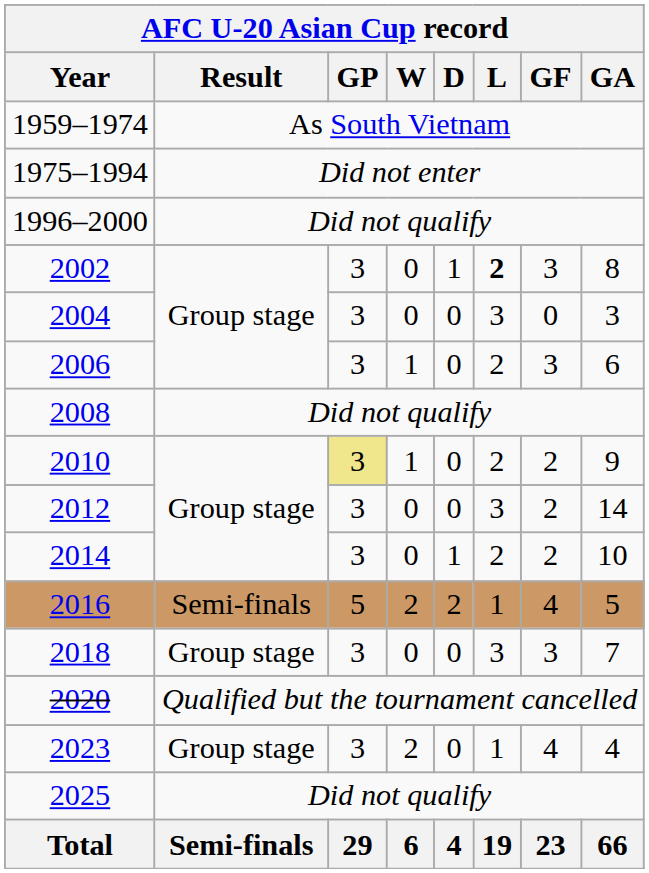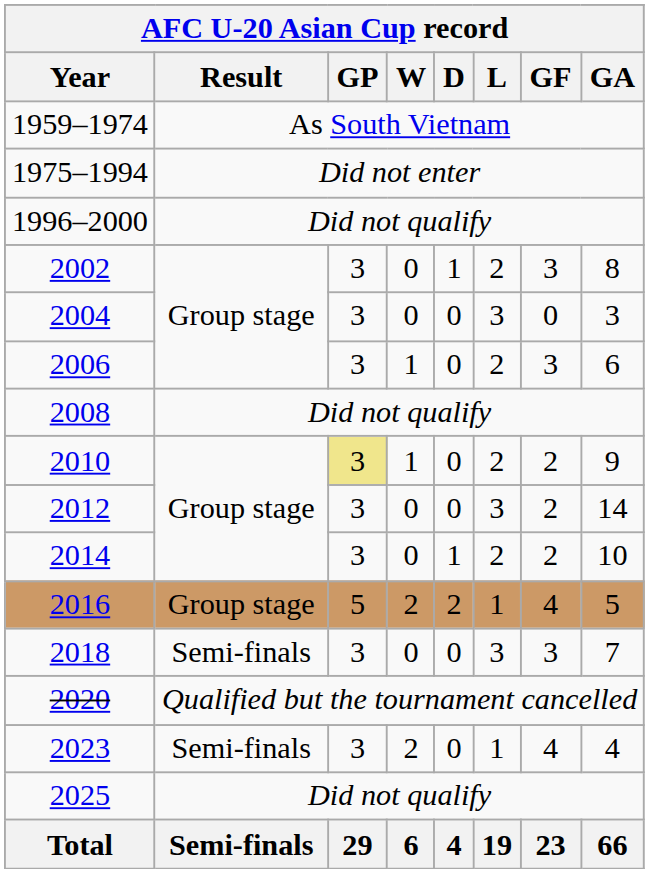2002 | AFC U-20 Asian Cup record / L: bold -> normal
2016 | AFC U-20 Asian Cup record / Result: Semi-finals -> Group stage
2018 | AFC U-20 Asian Cup record / Result: Group stage -> Semi-finals
2023 | AFC U-20 Asian Cup record / Result: Group stage -> Semi-finals
